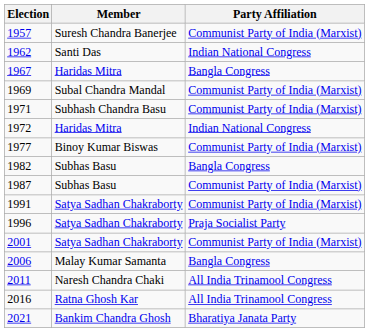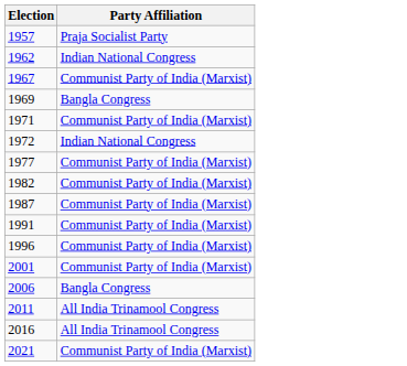- column: Member | Suresh Chandra Banerjee | Santi Das | Haridas Mitra | Subal Chandra Mandal | Subhash Chandra Basu | Haridas Mitra | Binoy Kumar Biswas | Subhas Basu | Subhas Basu | Satya Sadhan Chakraborty | Satya Sadhan Chakraborty | Satya Sadhan Chakraborty | Malay Kumar Samanta | Naresh Chandra Chaki | Ratna Ghosh Kar | Bankim Chandra Ghosh
1957 | Party Affiliation: Communist Party of India (Marxist) -> Praja Socialist Party
1967 | Party Affiliation: Bangla Congress -> Communist Party of India (Marxist)
1969 | Party Affiliation: Communist Party of India (Marxist) -> Bangla Congress
1982 | Party Affiliation: Bangla Congress -> Communist Party of India (Marxist)
1996 | Party Affiliation: Praja Socialist Party -> Communist Party of India (Marxist)
2021 | Party Affiliation: Bharatiya Janata Party -> Communist Party of India (Marxist)
